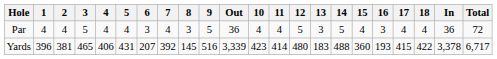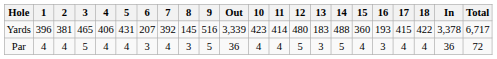rows swapped: Yards <-> Par
